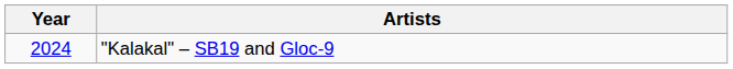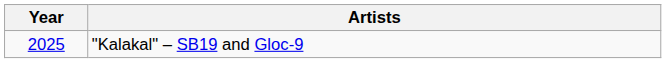"Kalakal" – SB19 and Gloc-9 | Year: 2024 -> 2025
